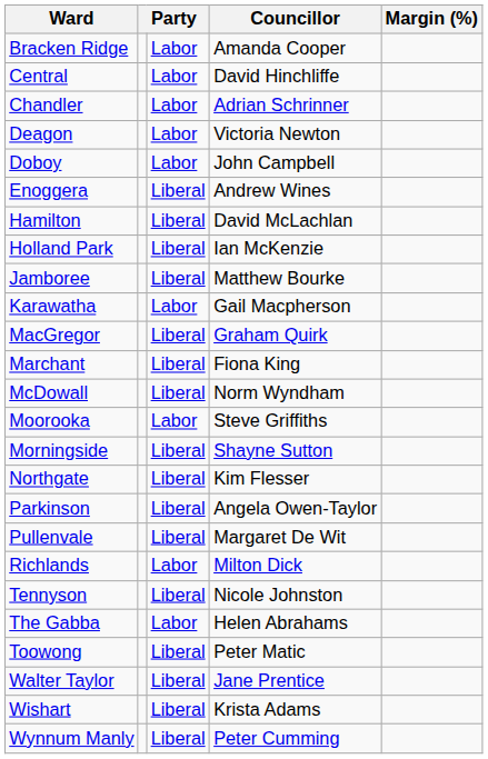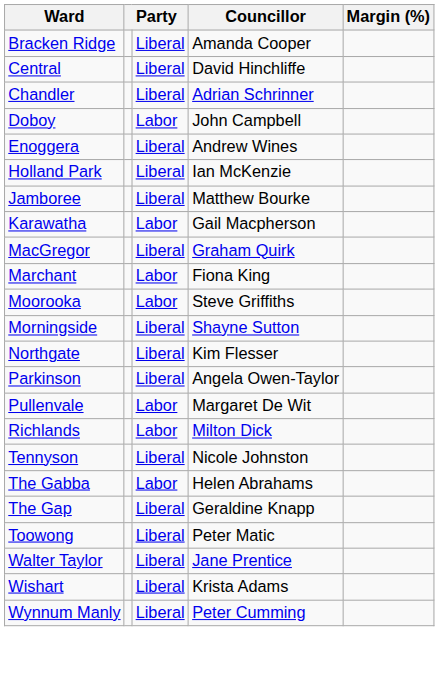Bracken Ridge | column 3: Labor -> Liberal
Central | column 3: Labor -> Liberal
Chandler | column 3: Labor -> Liberal
- row: Deagon | Labor | Victoria Newton
- row: Hamilton | Liberal | David McLachlan
Marchant | column 3: Liberal -> Labor
- row: McDowall | Liberal | Norm Wyndham
Pullenvale | column 3: Liberal -> Labor
+ row: The Gap | Liberal | Geraldine Knapp
